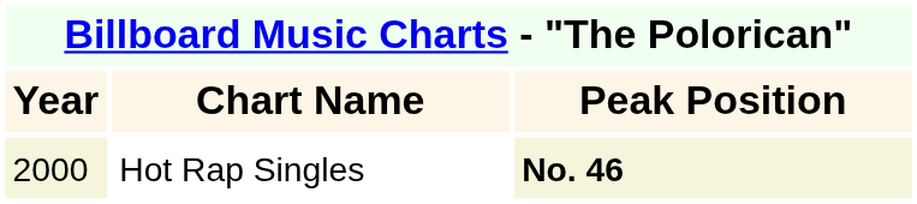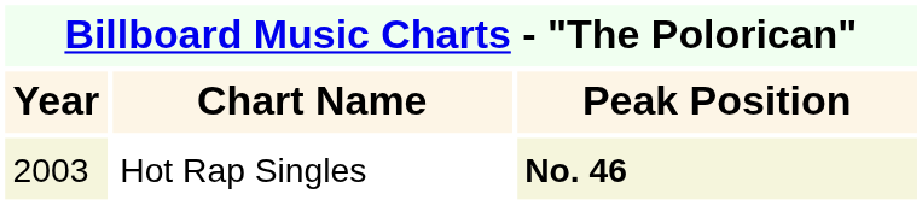Hot Rap Singles | Year: 2000 -> 2003
